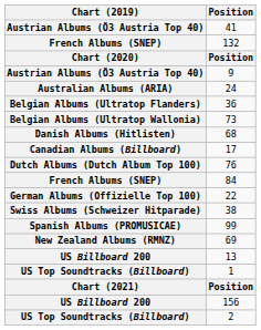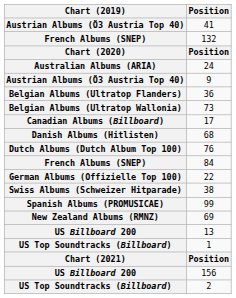rows swapped: 24 <-> 9
rows swapped: 17 <-> 68
